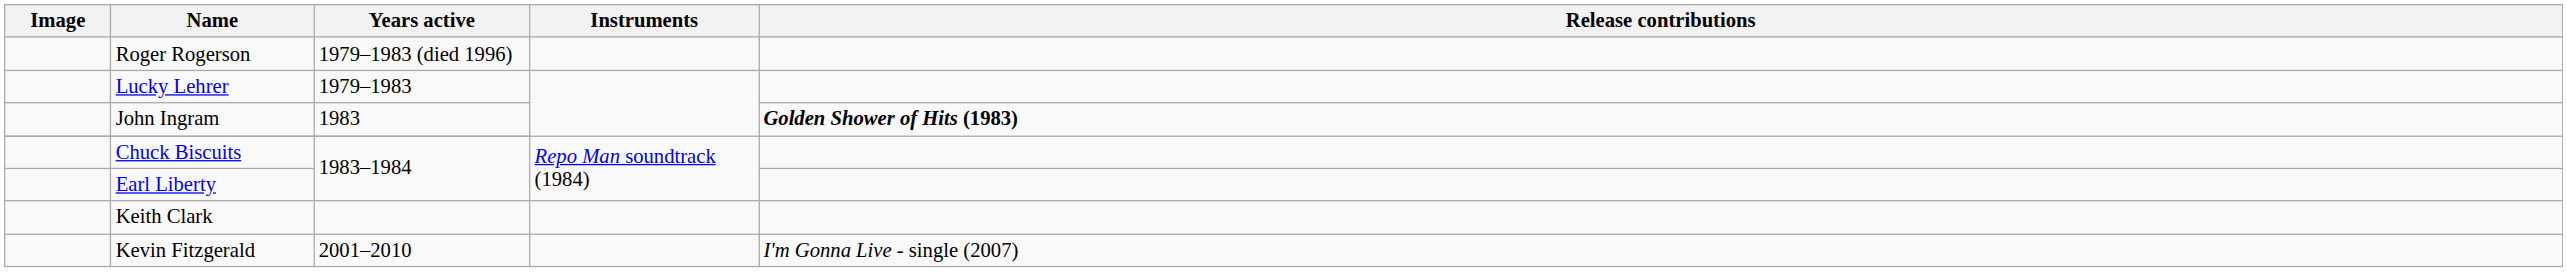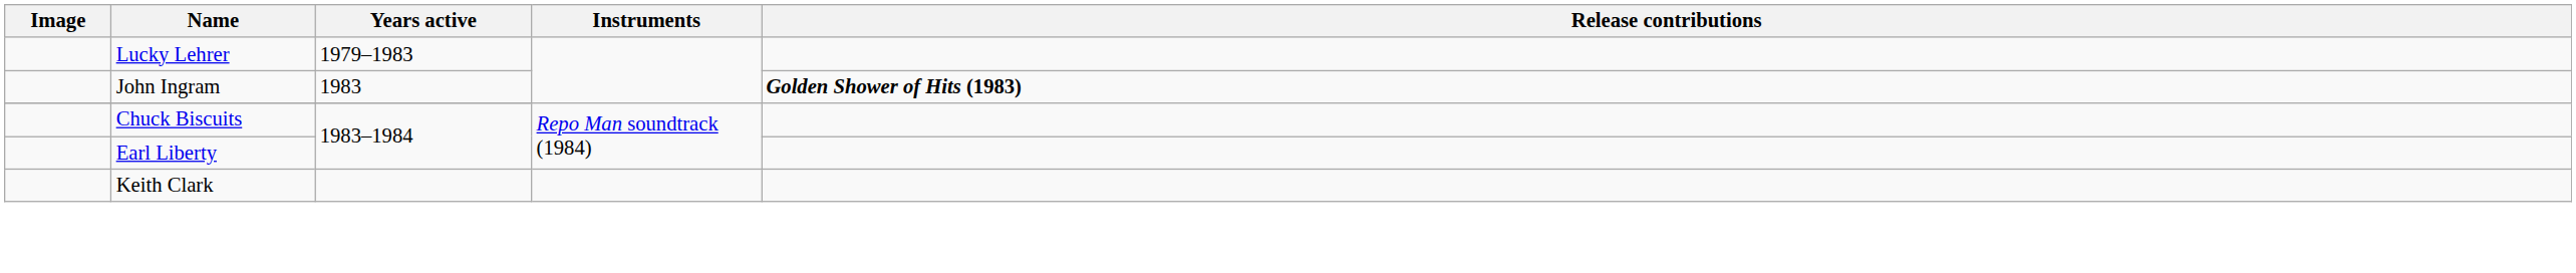- row: Roger Rogerson | 1979–1983 (died 1996)
- row: Kevin Fitzgerald | 2001–2010 | I'm Gonna Live - single (2007)
